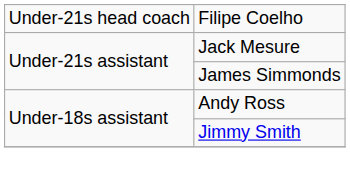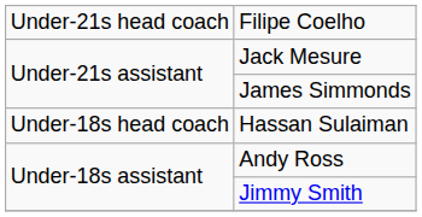+ row: Under-18s head coach | Hassan Sulaiman
